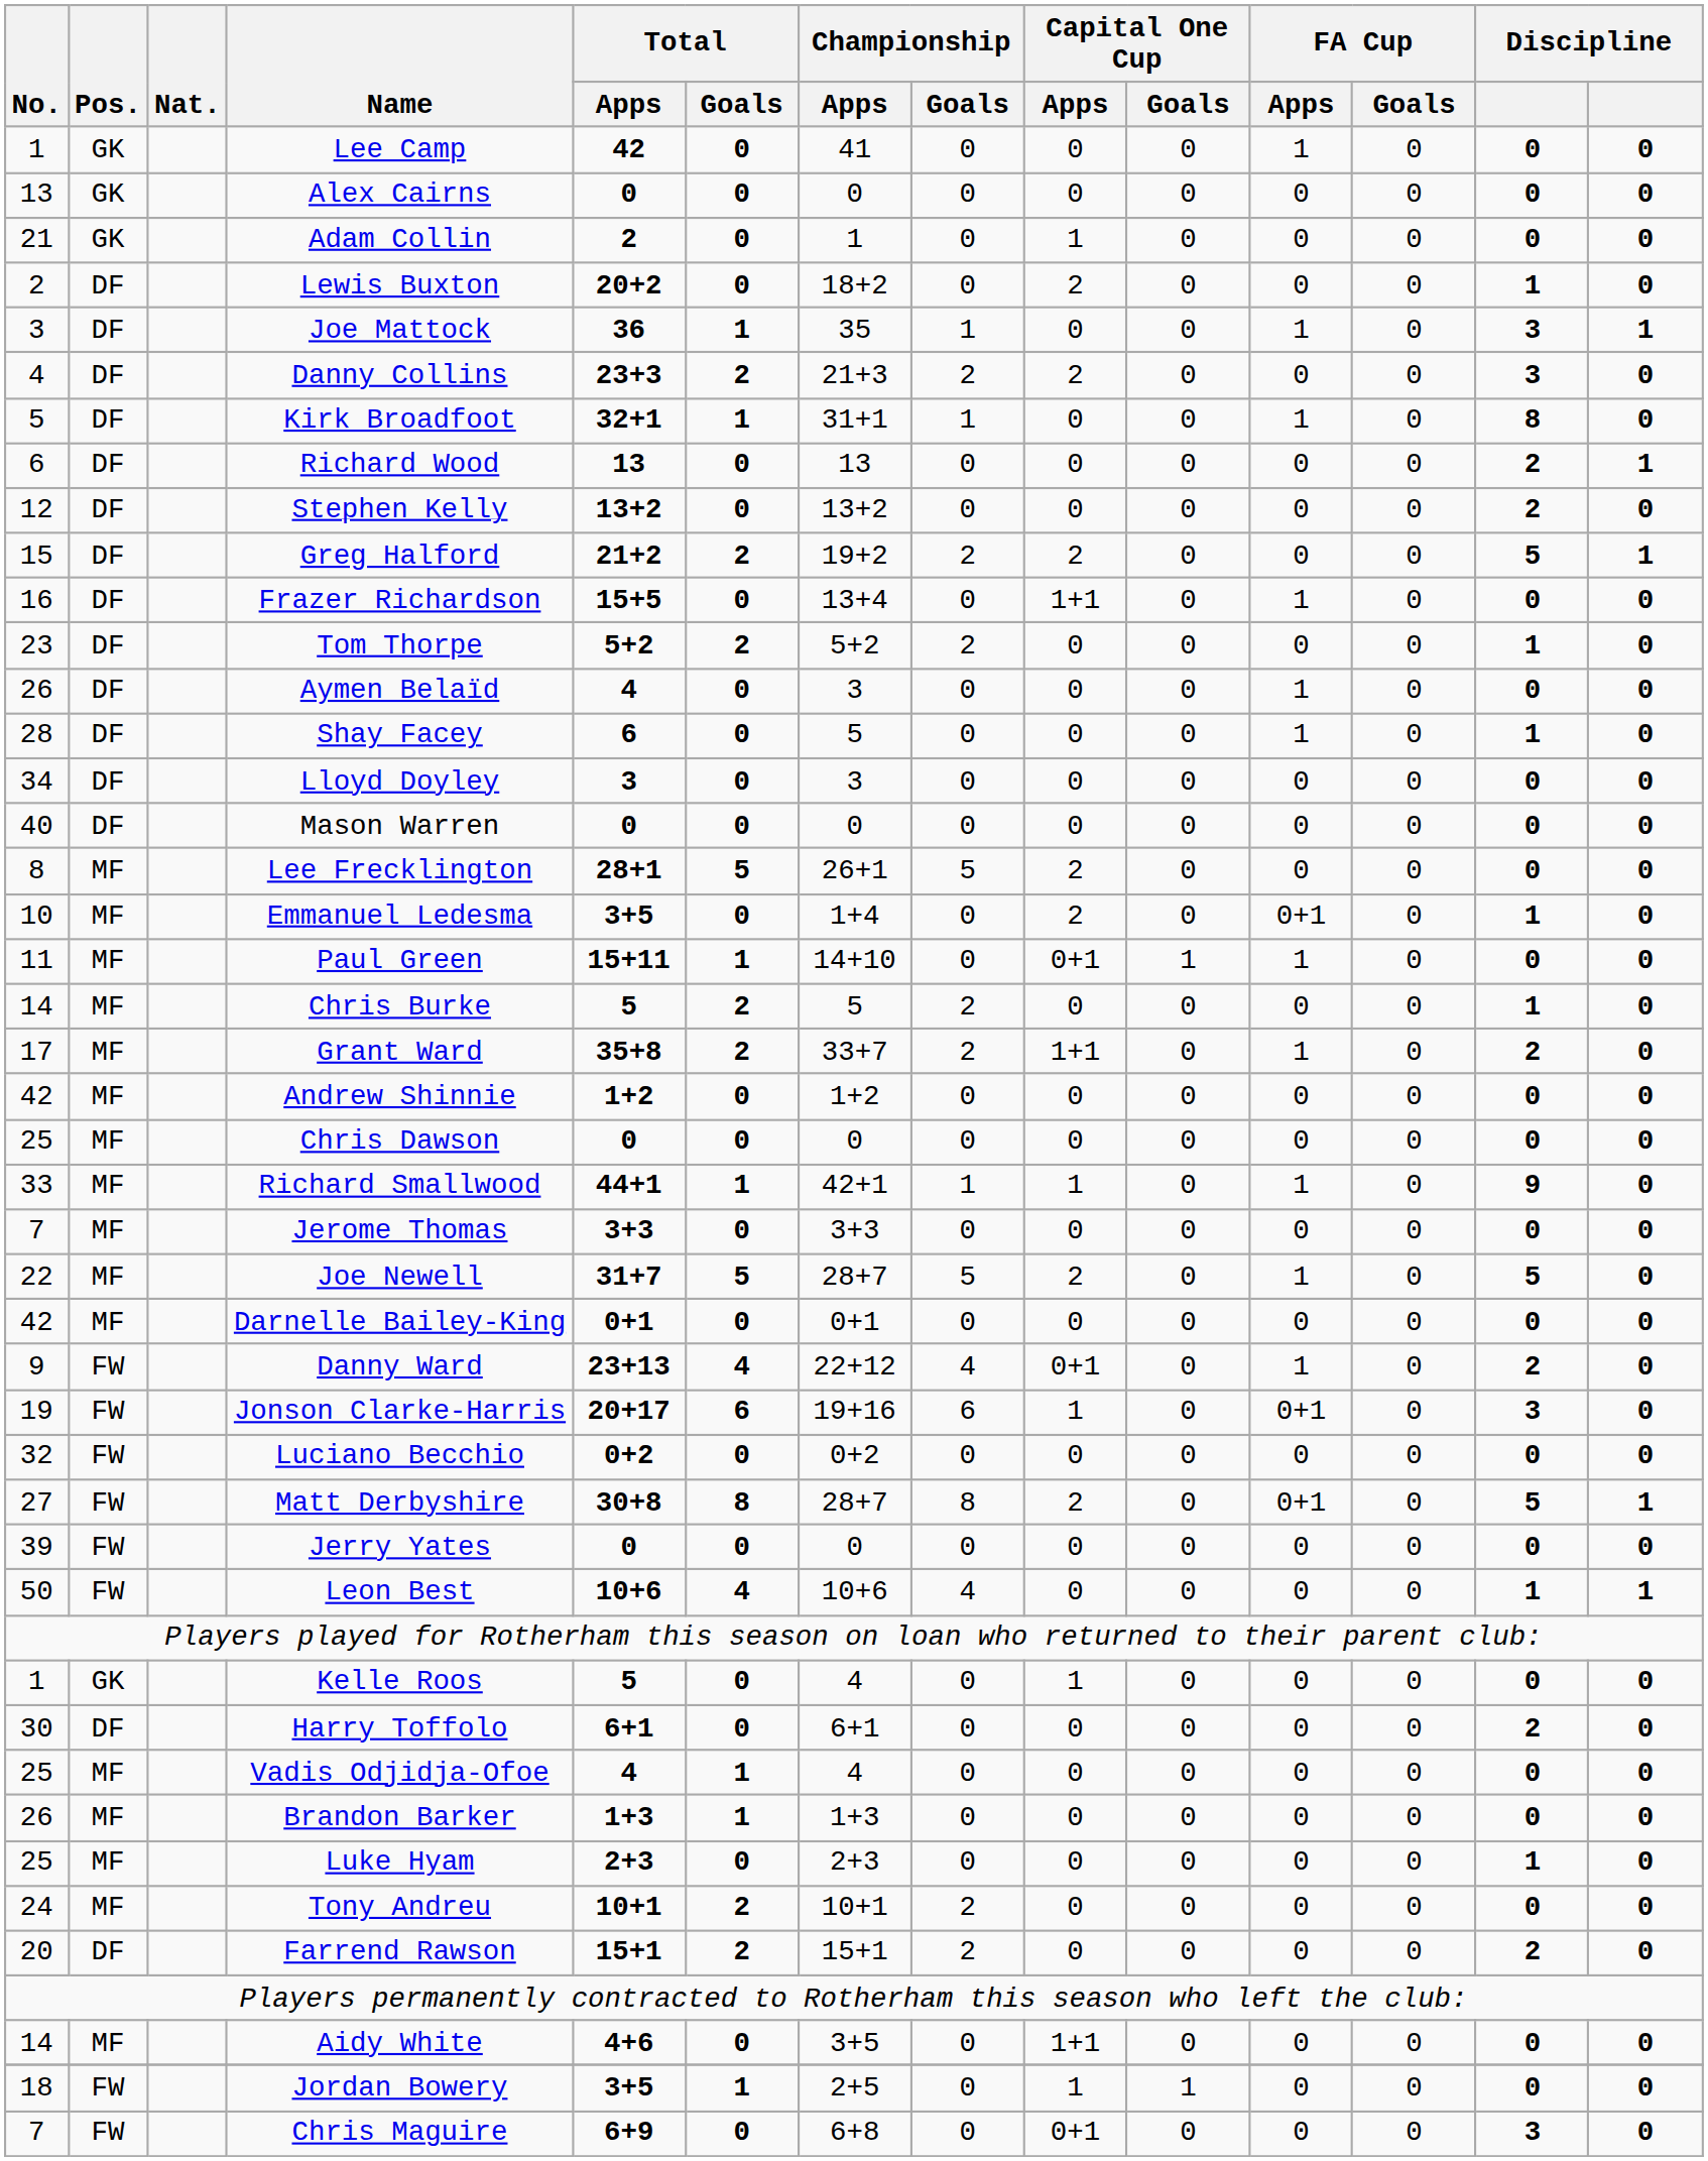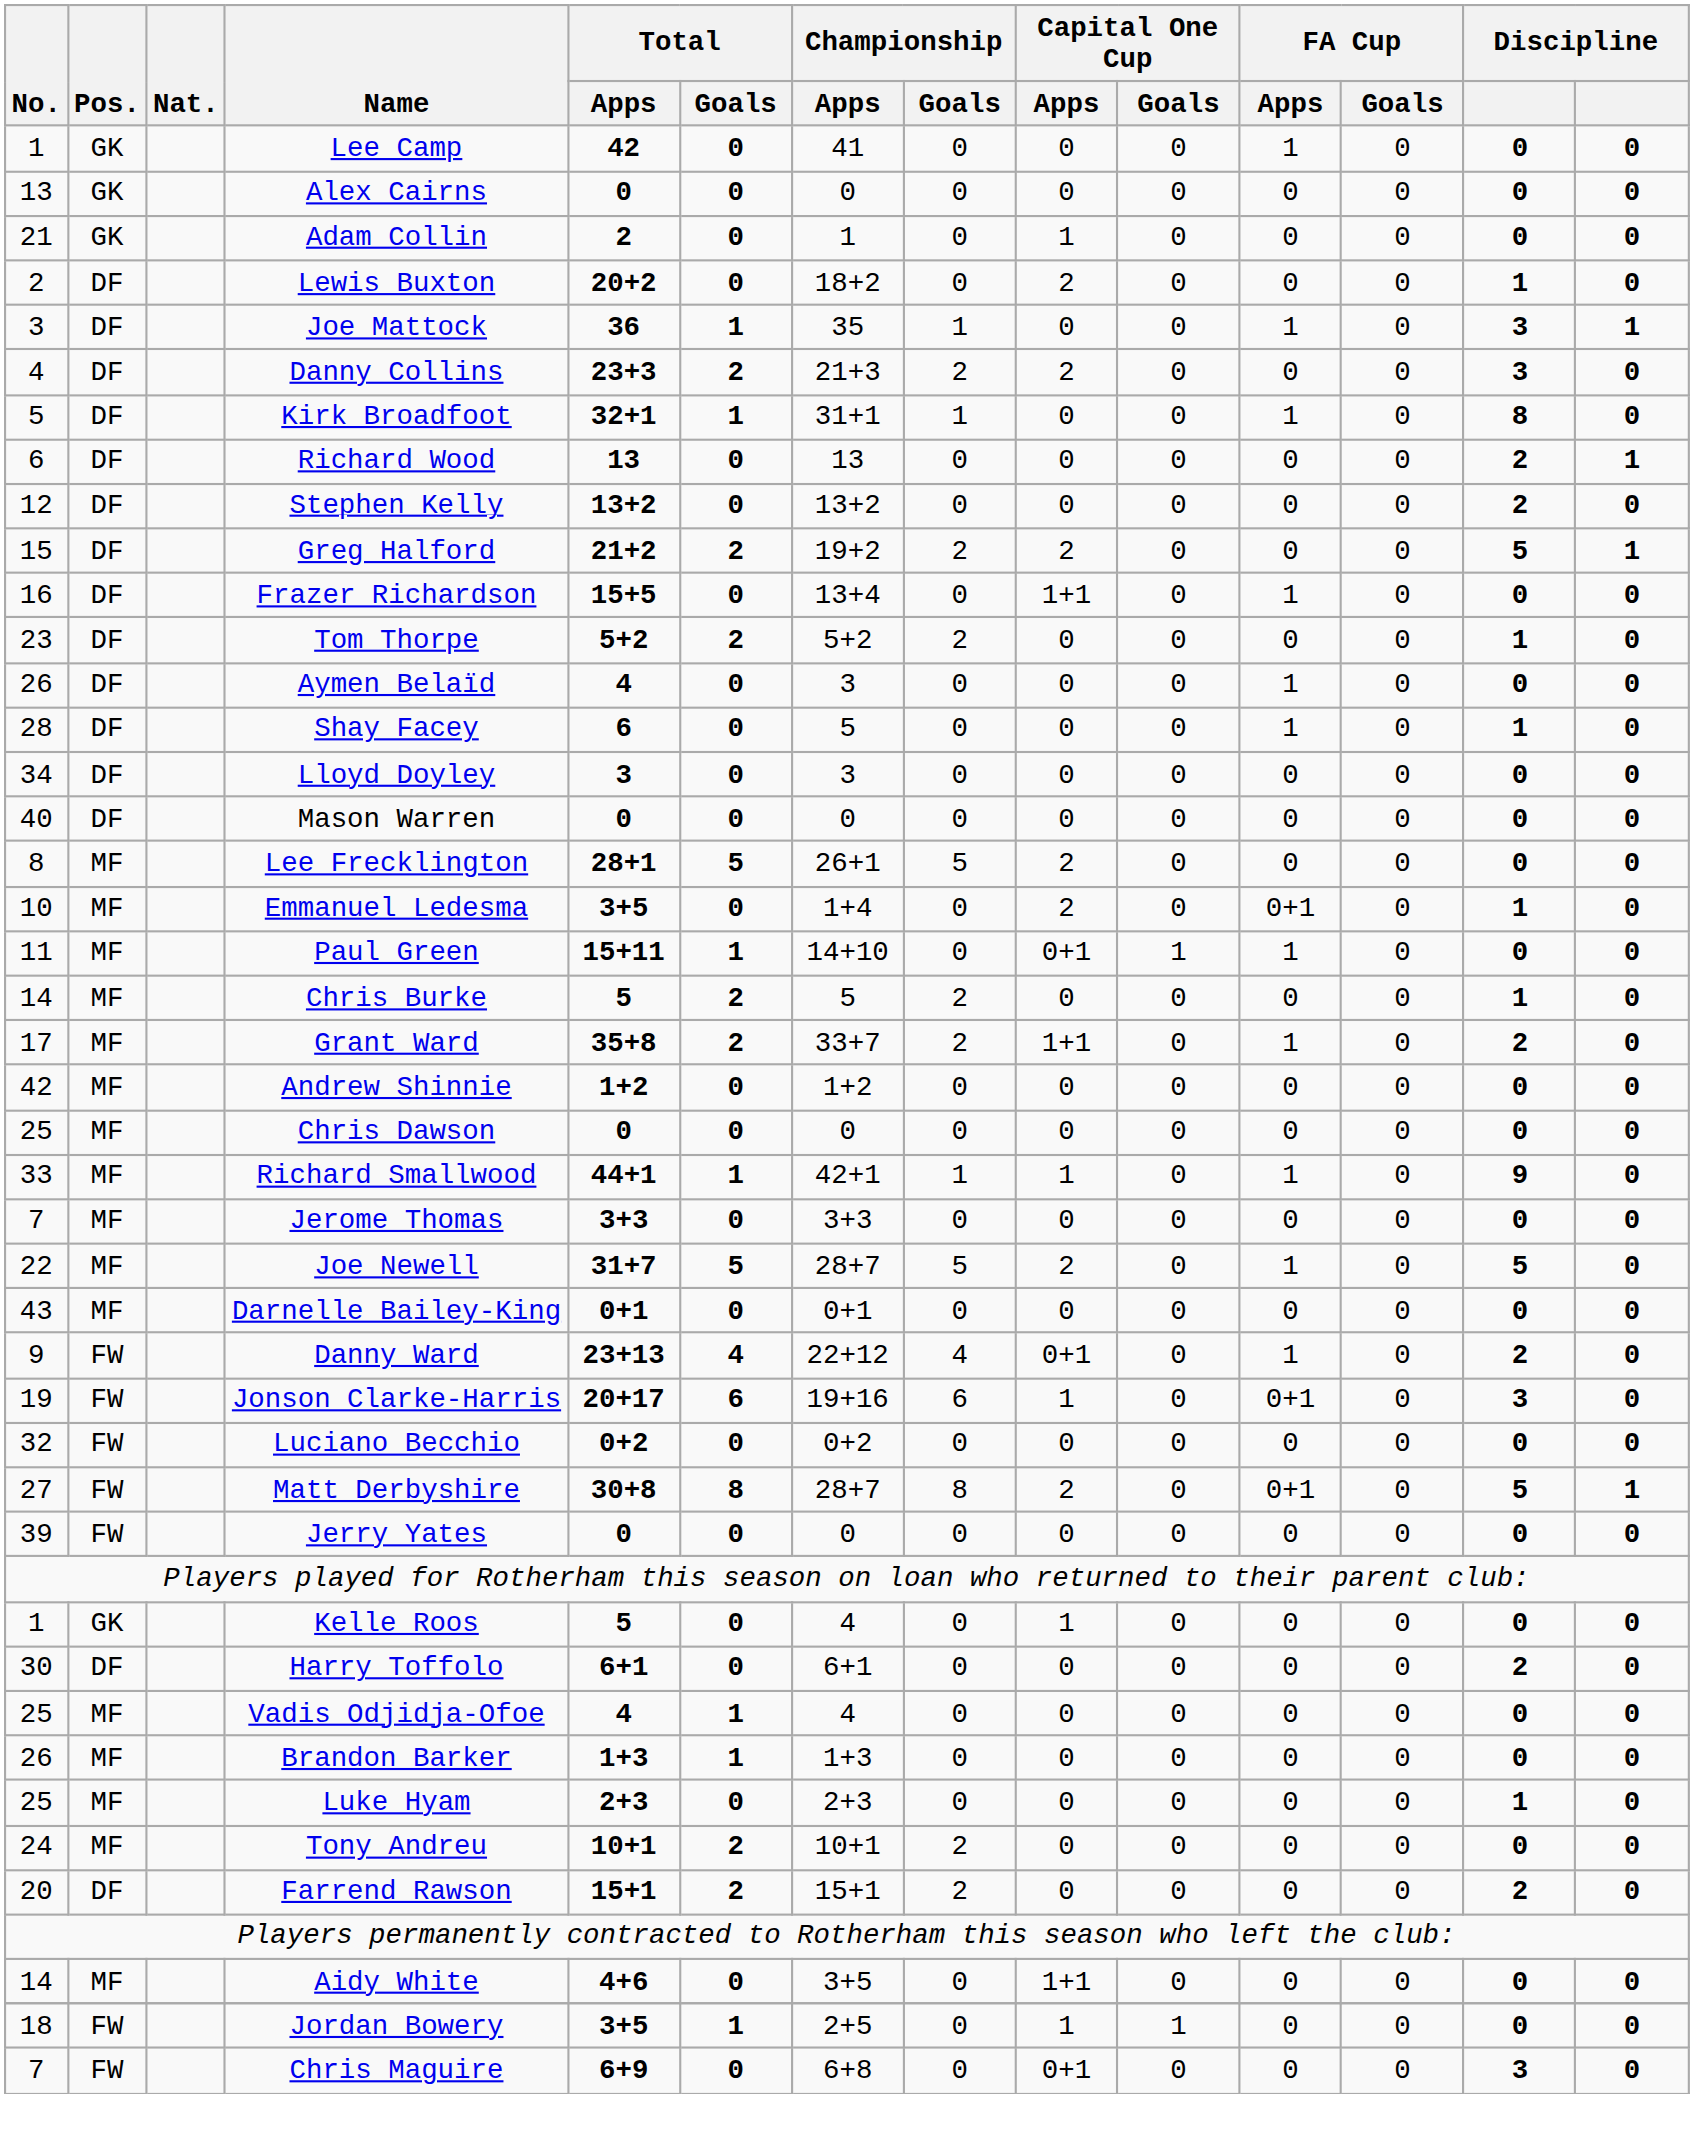Darnelle Bailey-King | No.: 42 -> 43
- row: 50 | FW | Leon Best | 10+6 | 4 | 10+6 | 4 | 0 | 0 | 0 | 0 | 1 | 1
